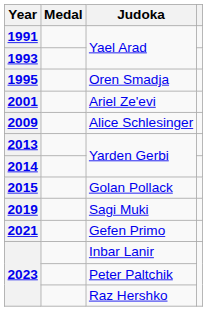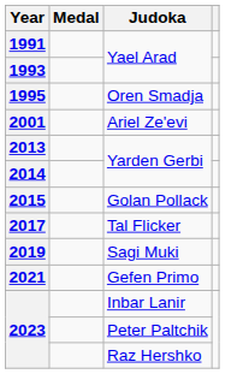- row: 2009 | Alice Schlesinger
+ row: 2017 | Tal Flicker
